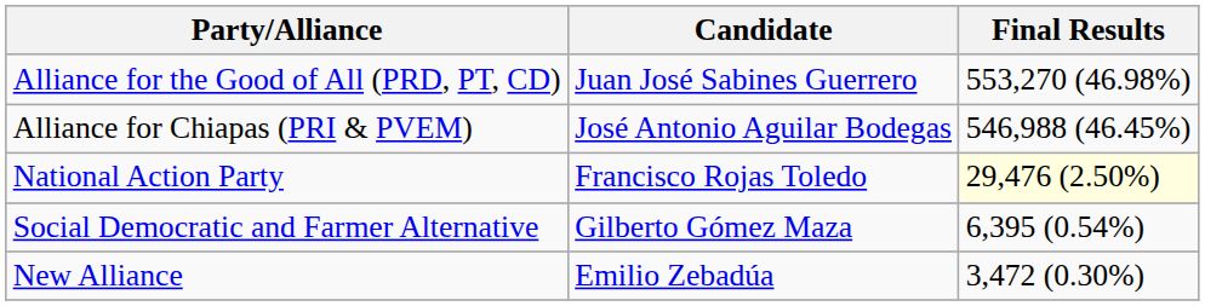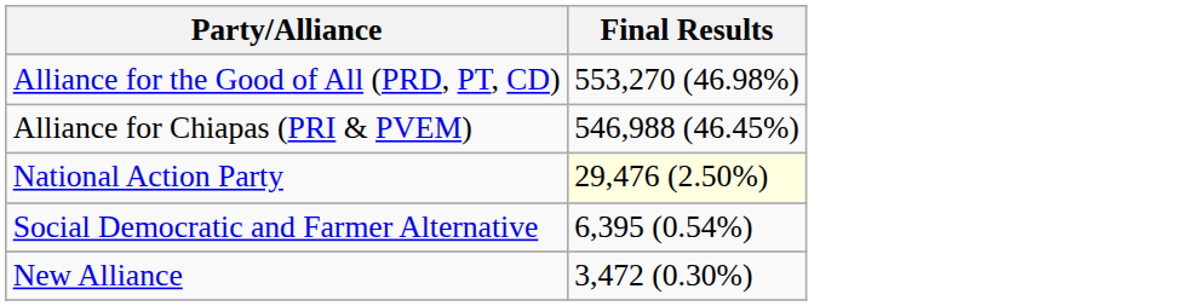- column: Candidate | Juan José Sabines Guerrero | José Antonio Aguilar Bodegas | Francisco Rojas Toledo | Gilberto Gómez Maza | Emilio Zebadúa
